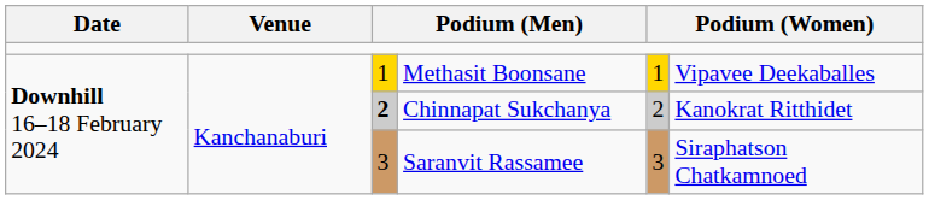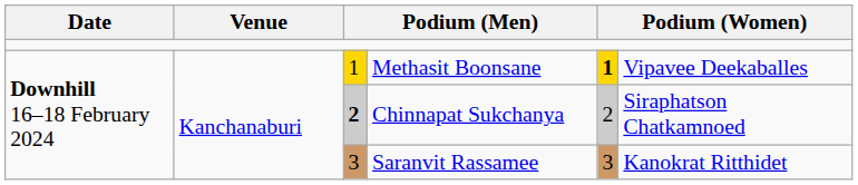Methasit Boonsane | column 5: normal -> bold
Chinnapat Sukchanya | column 6: Kanokrat Ritthidet -> Siraphatson Chatkamnoed
Saranvit Rassamee | column 6: Siraphatson Chatkamnoed -> Kanokrat Ritthidet
